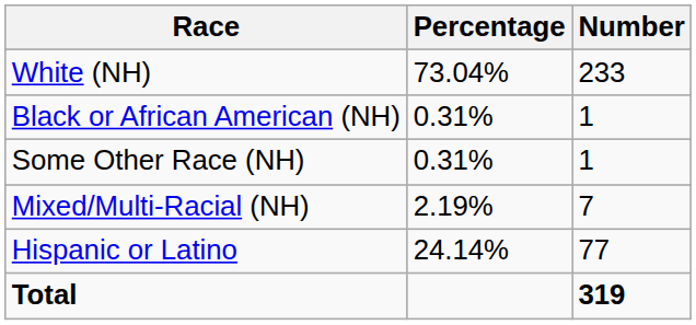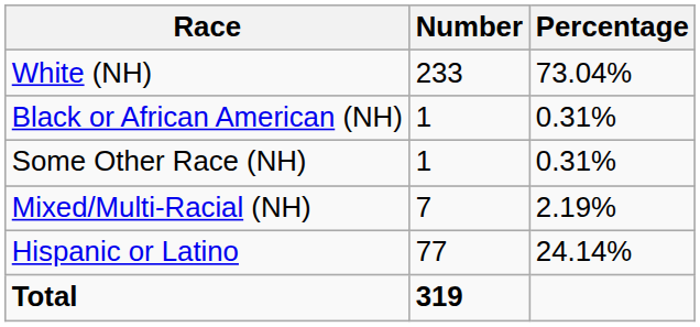columns swapped: Number <-> Percentage
